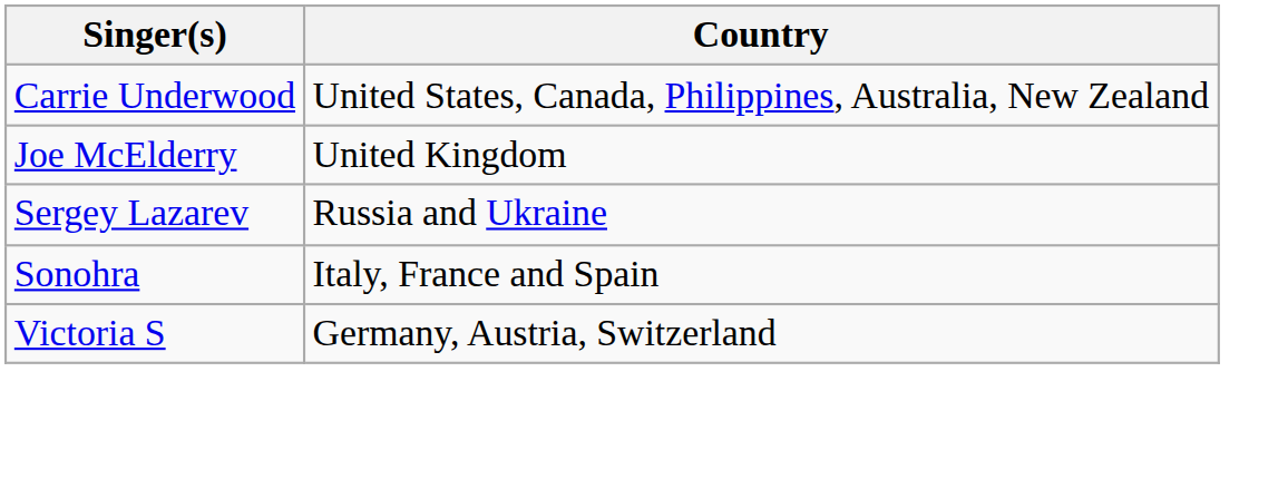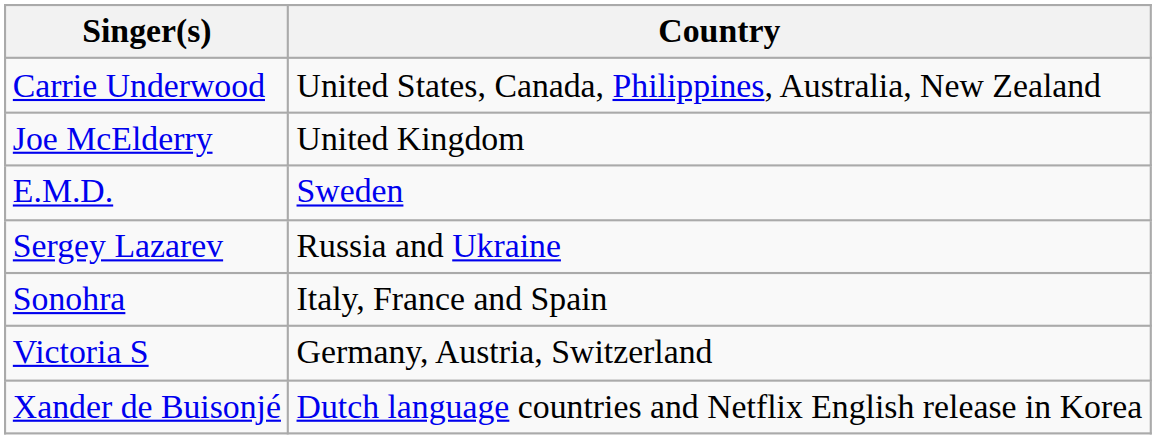+ row: E.M.D. | Sweden
+ row: Xander de Buisonjé | Dutch language countries and Netflix English release in Korea
